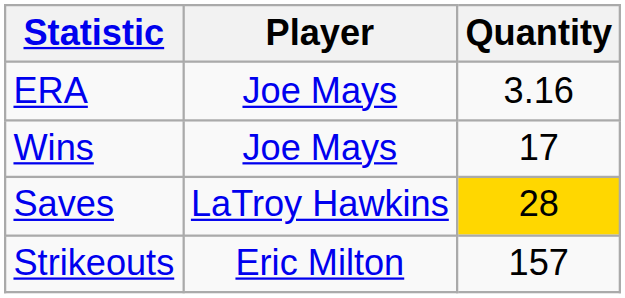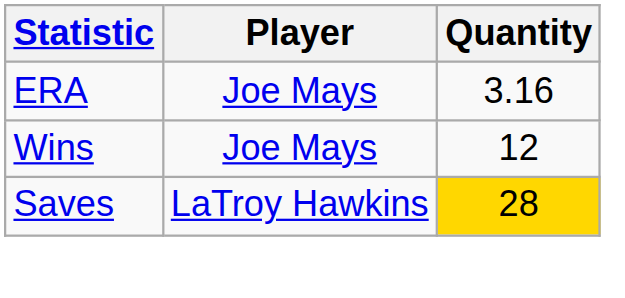Wins | Quantity: 17 -> 12
- row: Strikeouts | Eric Milton | 157
